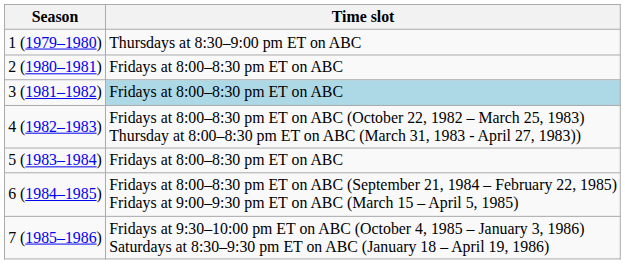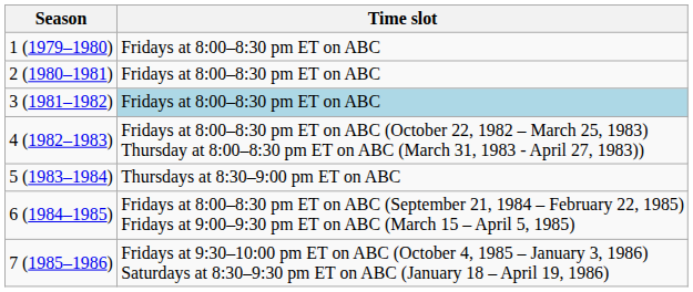1 (1979–1980) | Time slot: Thursdays at 8:30–9:00 pm ET on ABC -> Fridays at 8:00–8:30 pm ET on ABC
5 (1983–1984) | Time slot: Fridays at 8:00–8:30 pm ET on ABC -> Thursdays at 8:30–9:00 pm ET on ABC
